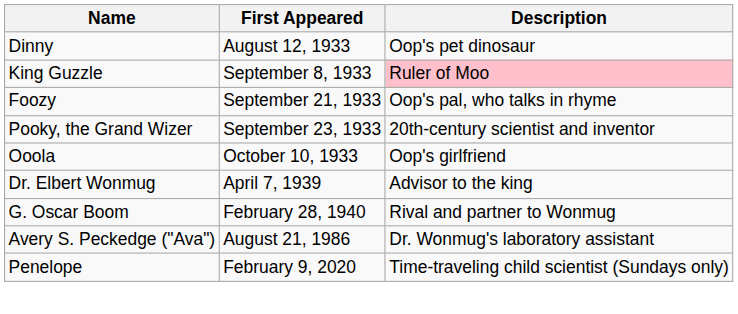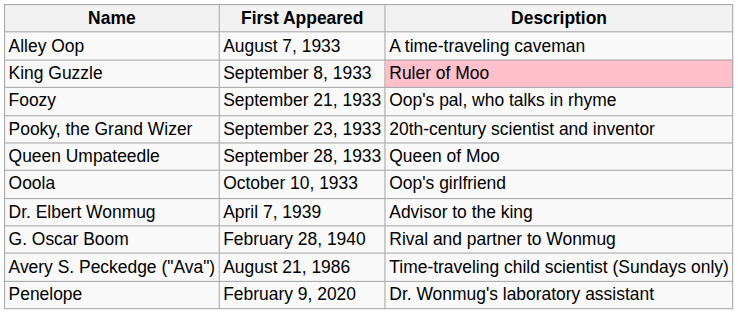+ row: Alley Oop | August 7, 1933 | A time-traveling caveman
- row: Dinny | August 12, 1933 | Oop's pet dinosaur
+ row: Queen Umpateedle | September 28, 1933 | Queen of Moo
Avery S. Peckedge ("Ava") | Description: Dr. Wonmug's laboratory assistant -> Time-traveling child scientist (Sundays only)
Penelope | Description: Time-traveling child scientist (Sundays only) -> Dr. Wonmug's laboratory assistant
